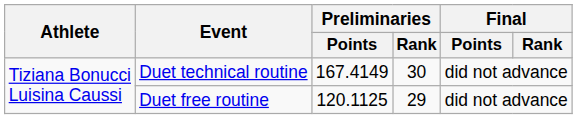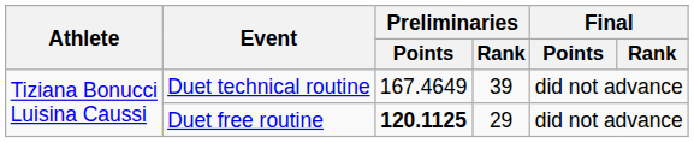Duet technical routine | Preliminaries / Points: 167.4149 -> 167.4649
Duet technical routine | Preliminaries / Rank: 30 -> 39
Duet free routine | Preliminaries / Points: normal -> bold
